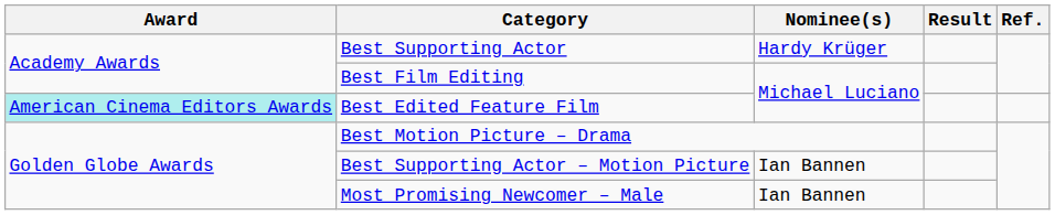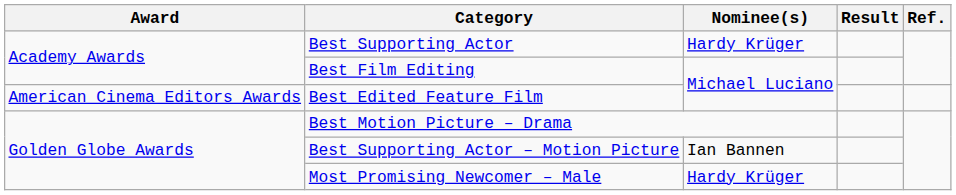Best Edited Feature Film | Award: paleturquoise background -> no background
Most Promising Newcomer – Male | Nominee(s): Ian Bannen -> Hardy Krüger
